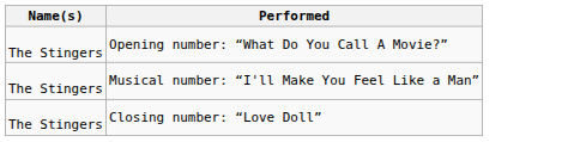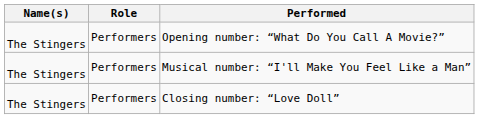+ column: Role | Performers | Performers | Performers
